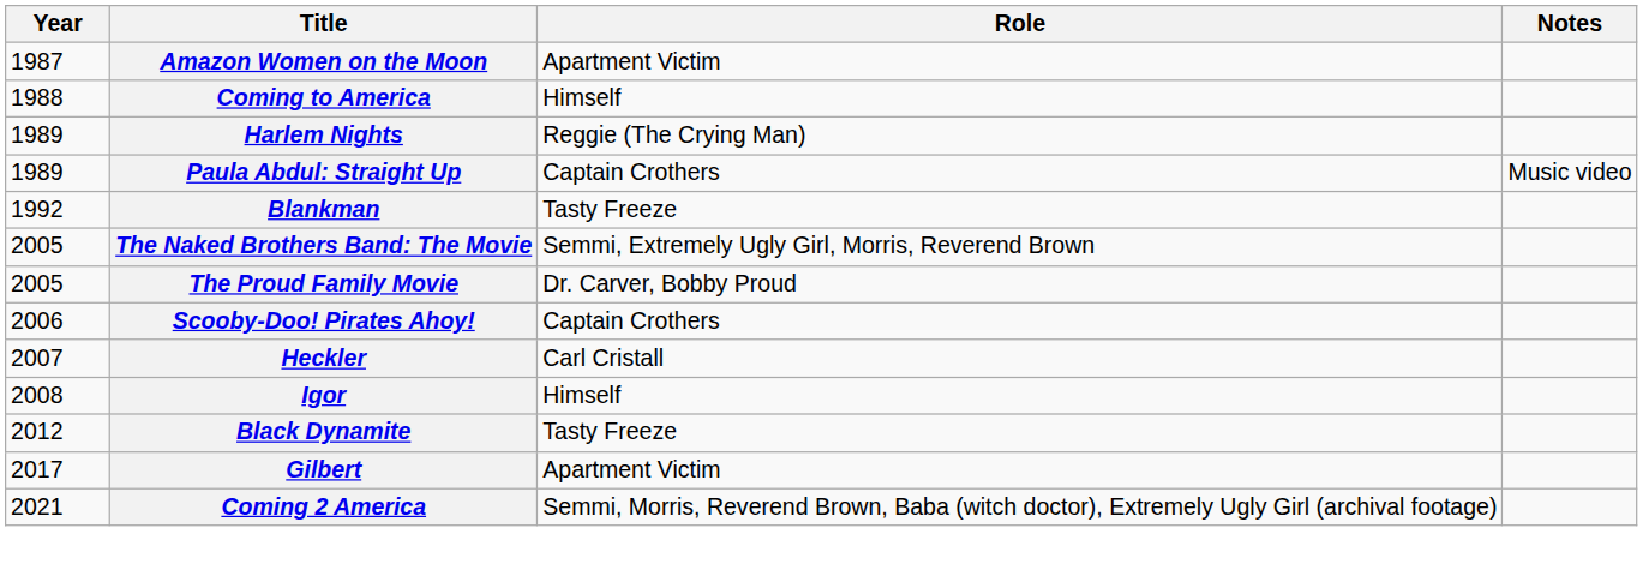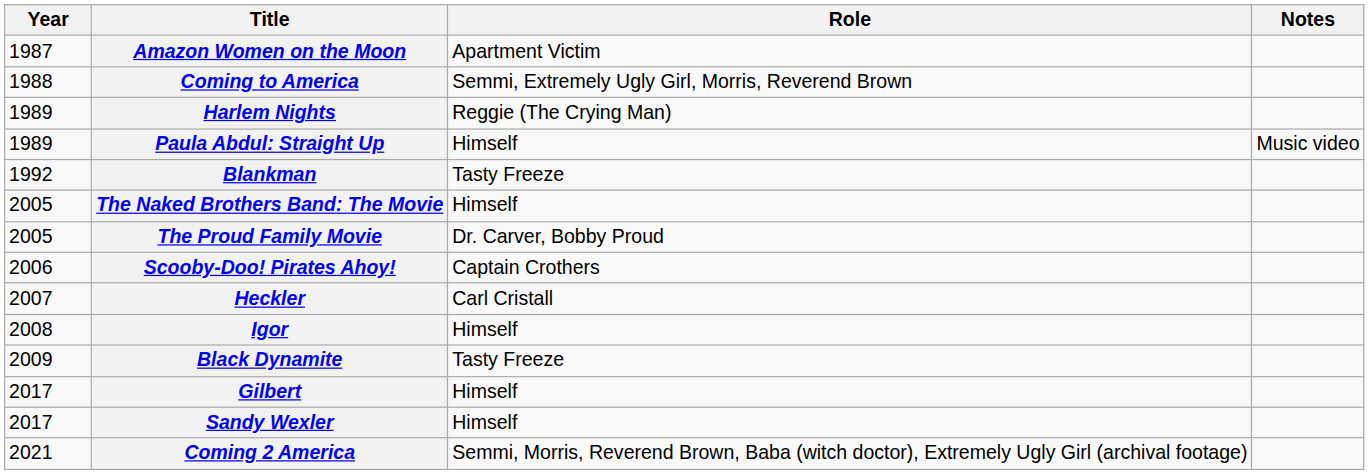Coming to America | Role: Himself -> Semmi, Extremely Ugly Girl, Morris, Reverend Brown
Paula Abdul: Straight Up | Role: Captain Crothers -> Himself
The Naked Brothers Band: The Movie | Role: Semmi, Extremely Ugly Girl, Morris, Reverend Brown -> Himself
Black Dynamite | Year: 2012 -> 2009
Gilbert | Role: Apartment Victim -> Himself
+ row: 2017 | Sandy Wexler | Himself
